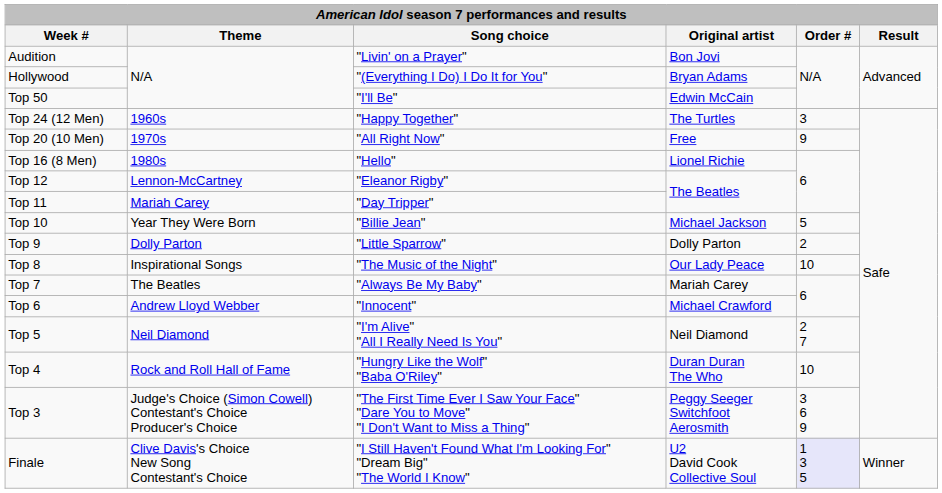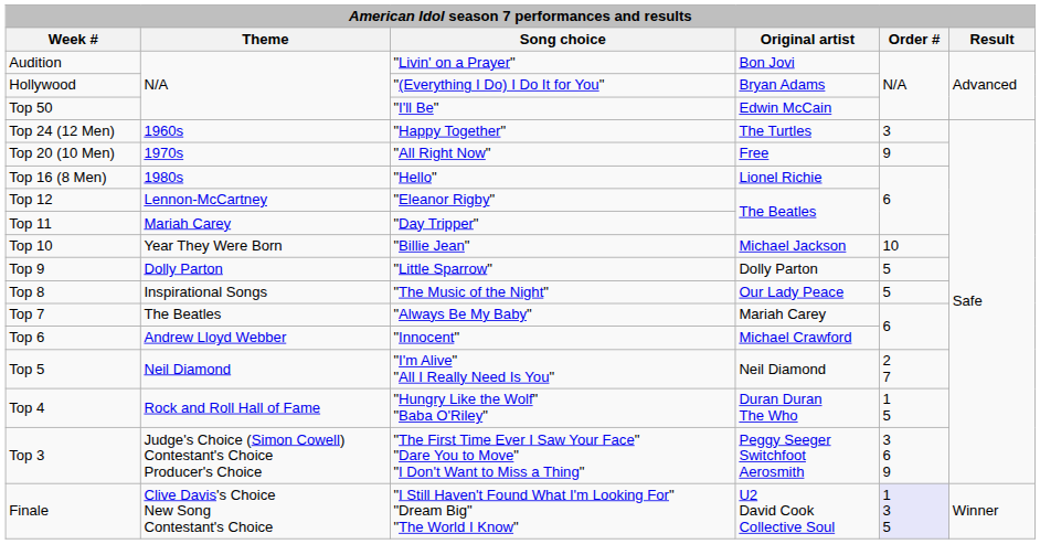Top 10 | Order #: 5 -> 10
Top 9 | Order #: 2 -> 5
Top 8 | Order #: 10 -> 5
Top 4 | Order #: 10 -> 1 5
